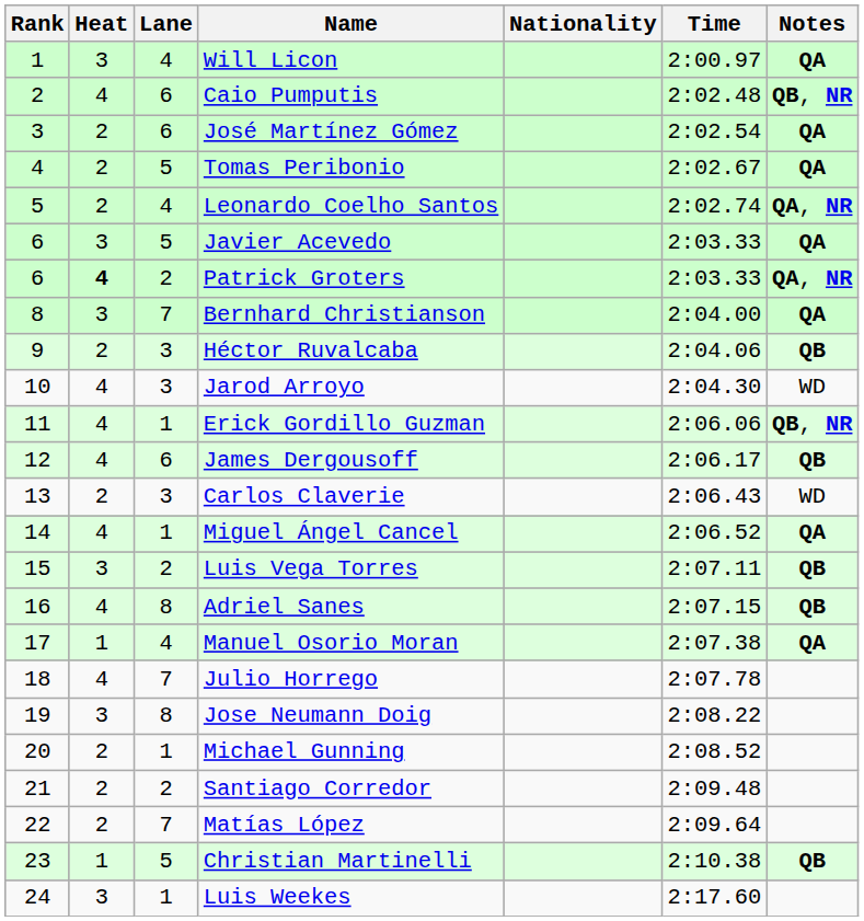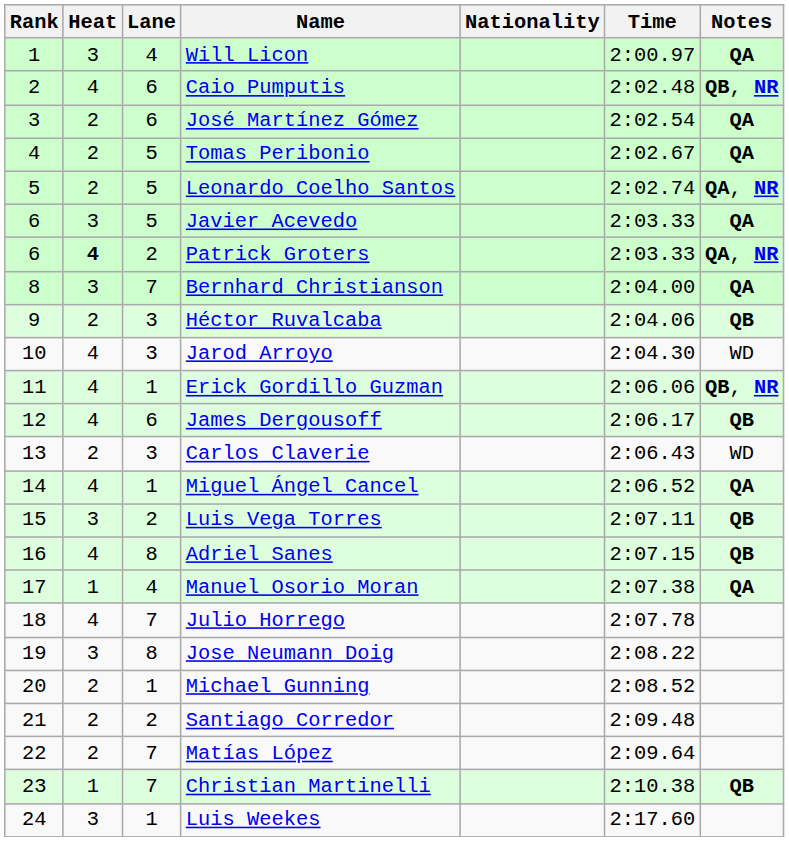Leonardo Coelho Santos | Lane: 4 -> 5
Christian Martinelli | Lane: 5 -> 7
